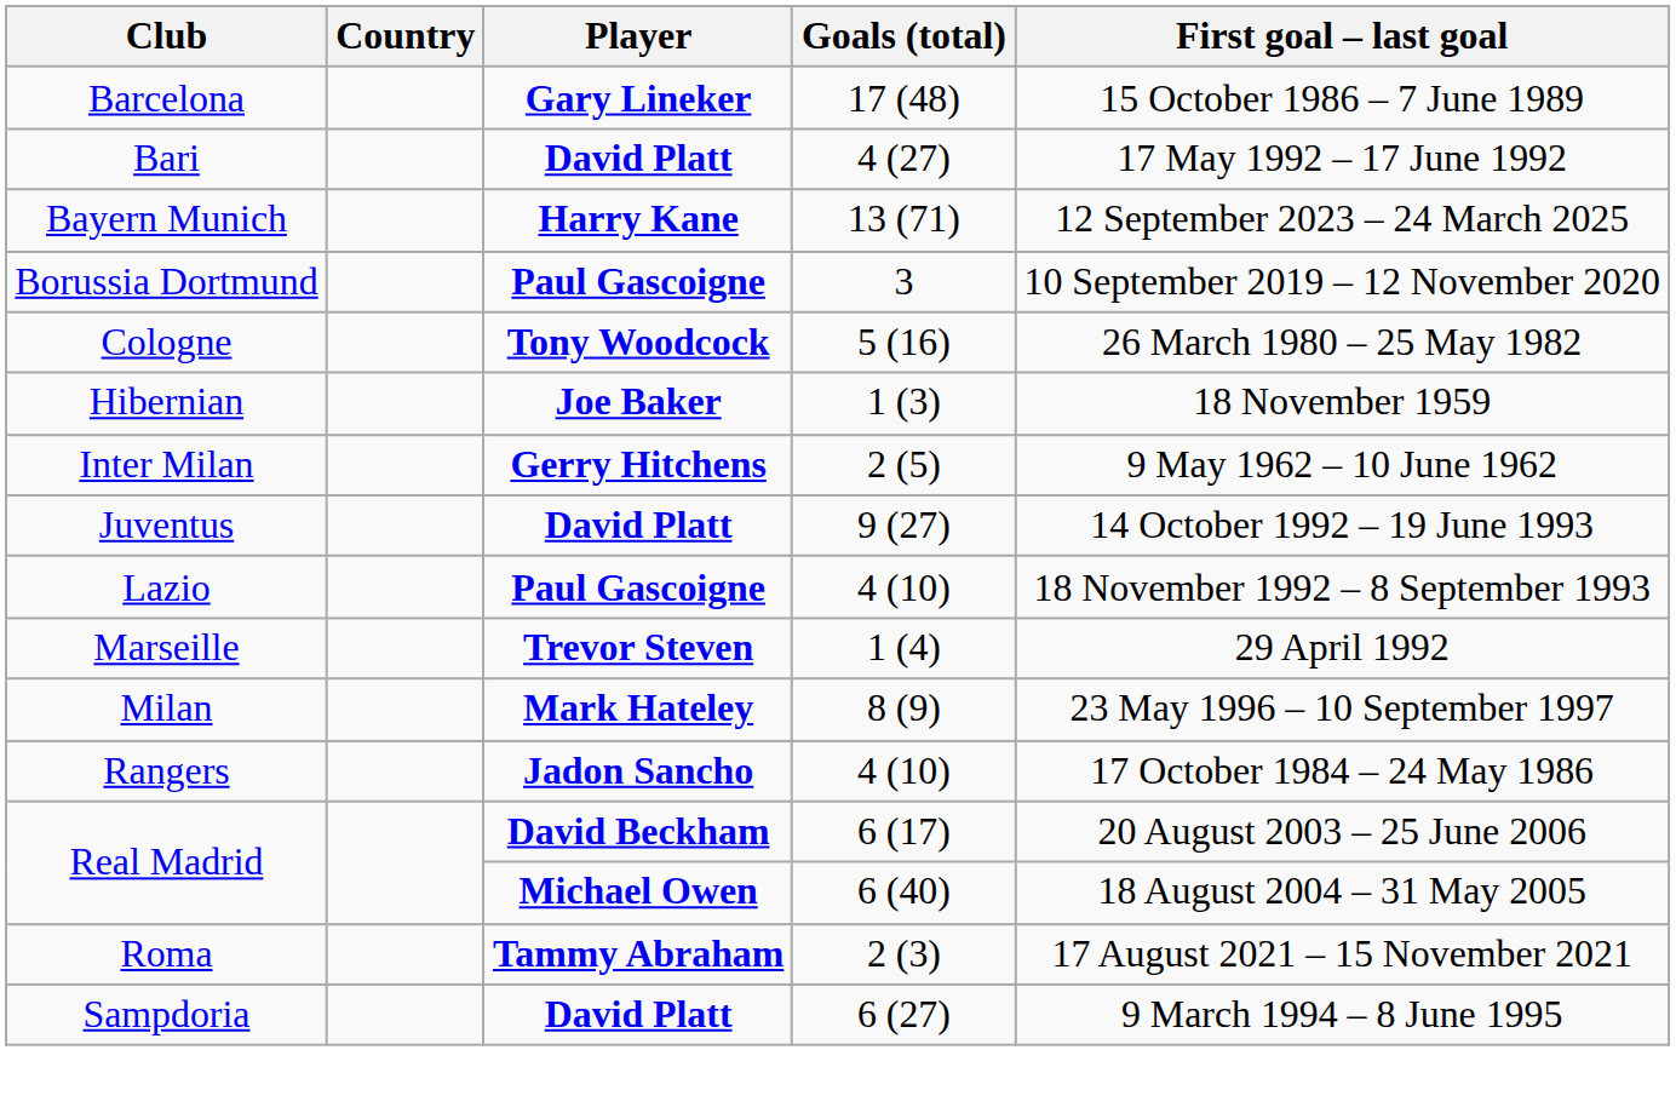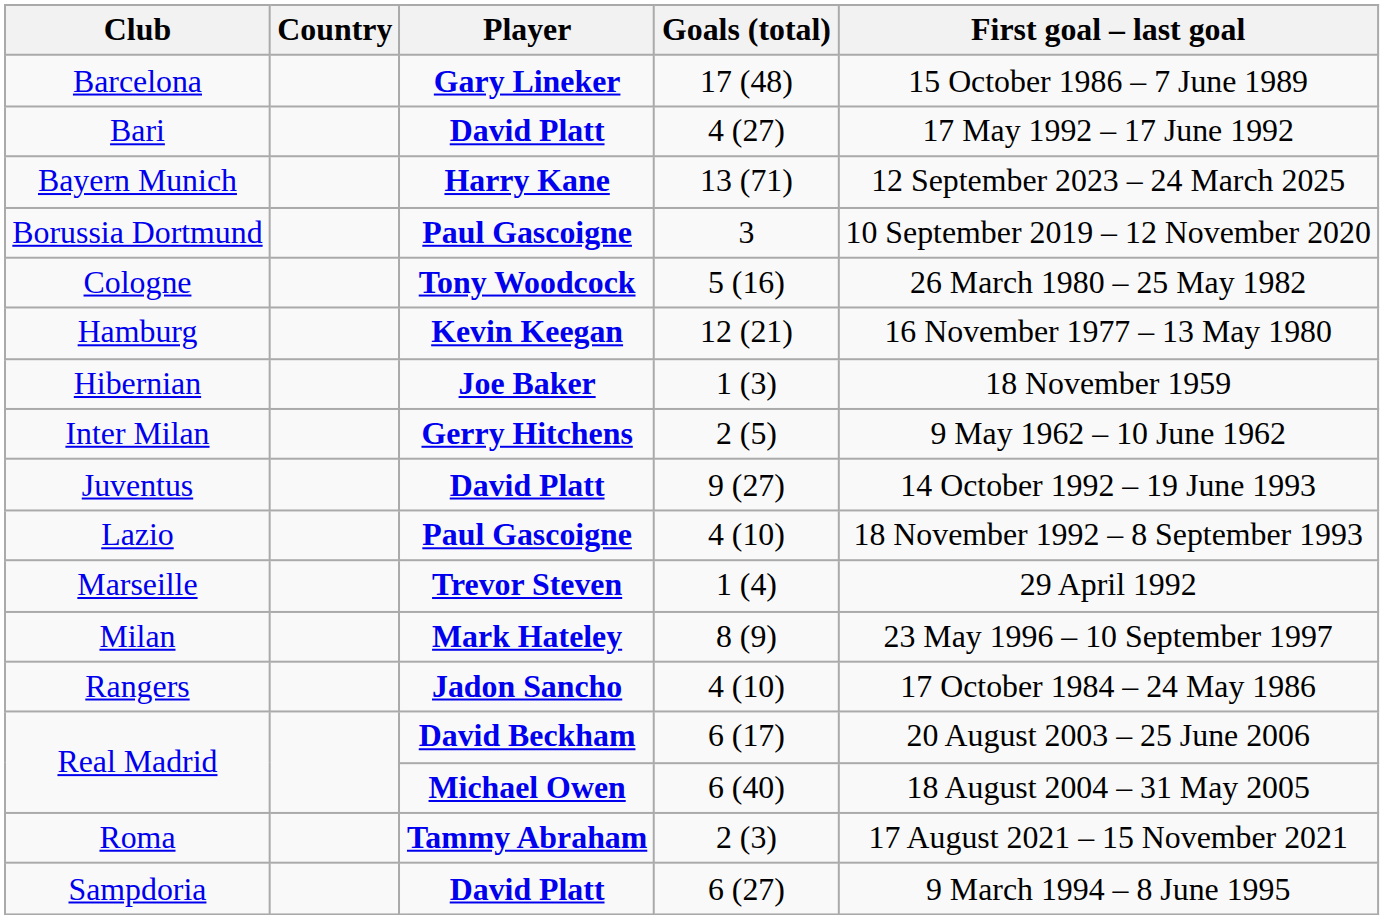+ row: Hamburg | Kevin Keegan | 12 (21) | 16 November 1977 – 13 May 1980
